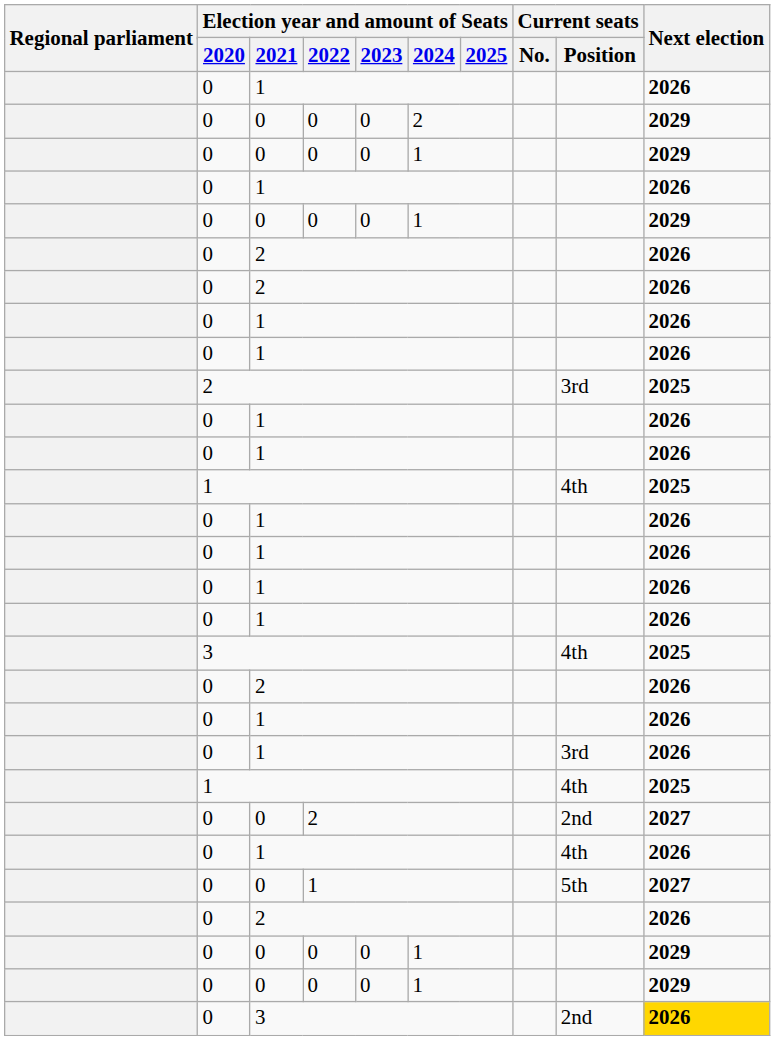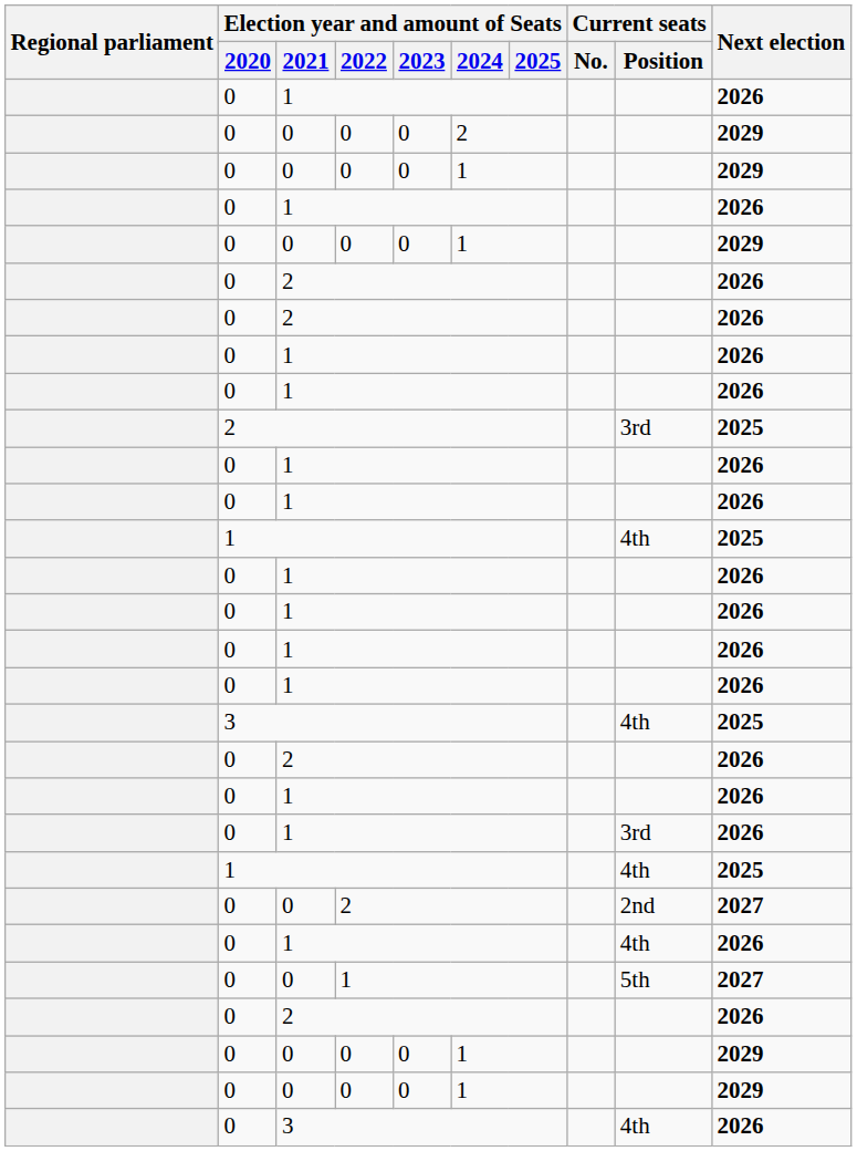0 / 3 | Current seats / Position: 2nd -> 4th
0 / 3 | Next election: gold background -> no background
